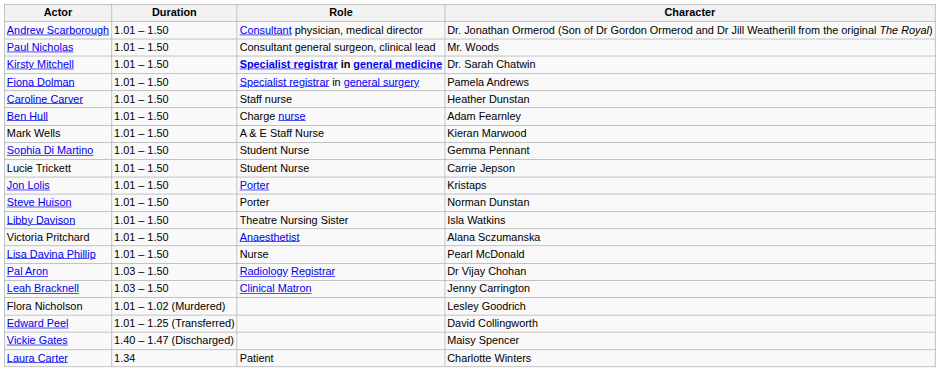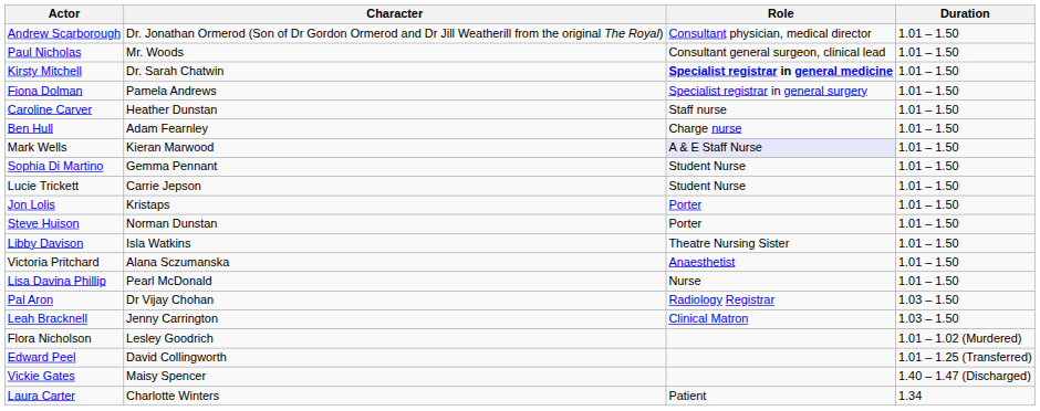columns swapped: Character <-> Duration
Mark Wells | Role: no background -> lavender background
